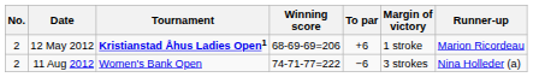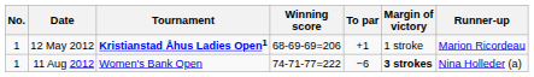12 May 2012 | No.: 2 -> 1
12 May 2012 | To par: +6 -> +1
11 Aug 2012 | No.: 2 -> 1
11 Aug 2012 | Margin of victory: normal -> bold
